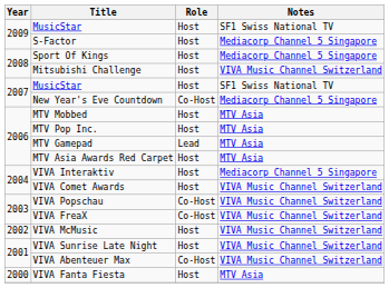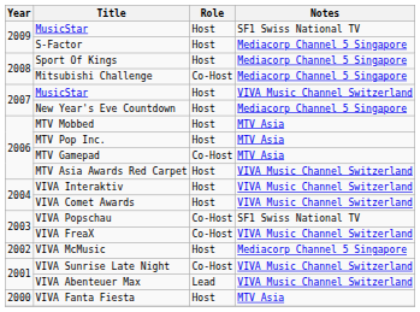Mitsubishi Challenge | Role: Host -> Co-Host
Mitsubishi Challenge | Notes: VIVA Music Channel Switzerland -> Mediacorp Channel 5 Singapore
2007 / MusicStar | Notes: SF1 Swiss National TV -> VIVA Music Channel Switzerland
New Year's Eve Countdown | Role: Co-Host -> Host
MTV Gamepad | Role: Lead -> Co-Host
MTV Asia Awards Red Carpet | Notes: MTV Asia -> VIVA Music Channel Switzerland
VIVA Interaktiv | Notes: Mediacorp Channel 5 Singapore -> VIVA Music Channel Switzerland
VIVA Popschau | Notes: VIVA Music Channel Switzerland -> SF1 Swiss National TV
VIVA McMusic | Notes: VIVA Music Channel Switzerland -> Mediacorp Channel 5 Singapore
VIVA Sunrise Late Night | Role: Host -> Co-Host
VIVA Abenteuer Max | Role: Co-Host -> Lead
